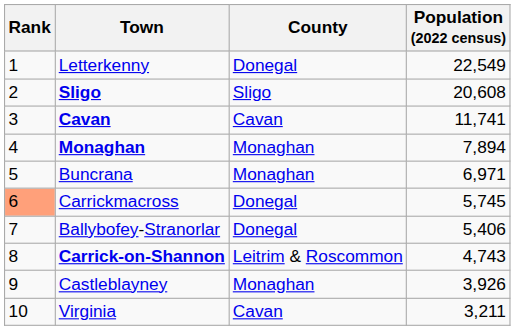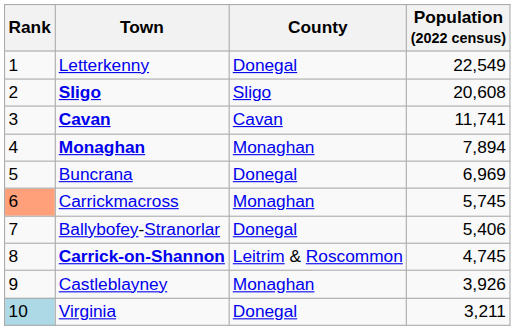Buncrana | County: Monaghan -> Donegal
Buncrana | Population (2022 census): 6,971 -> 6,969
Carrickmacross | County: Donegal -> Monaghan
Carrick-on-Shannon | Population (2022 census): 4,743 -> 4,745
Virginia | Rank: no background -> lightblue background
Virginia | County: Cavan -> Donegal
